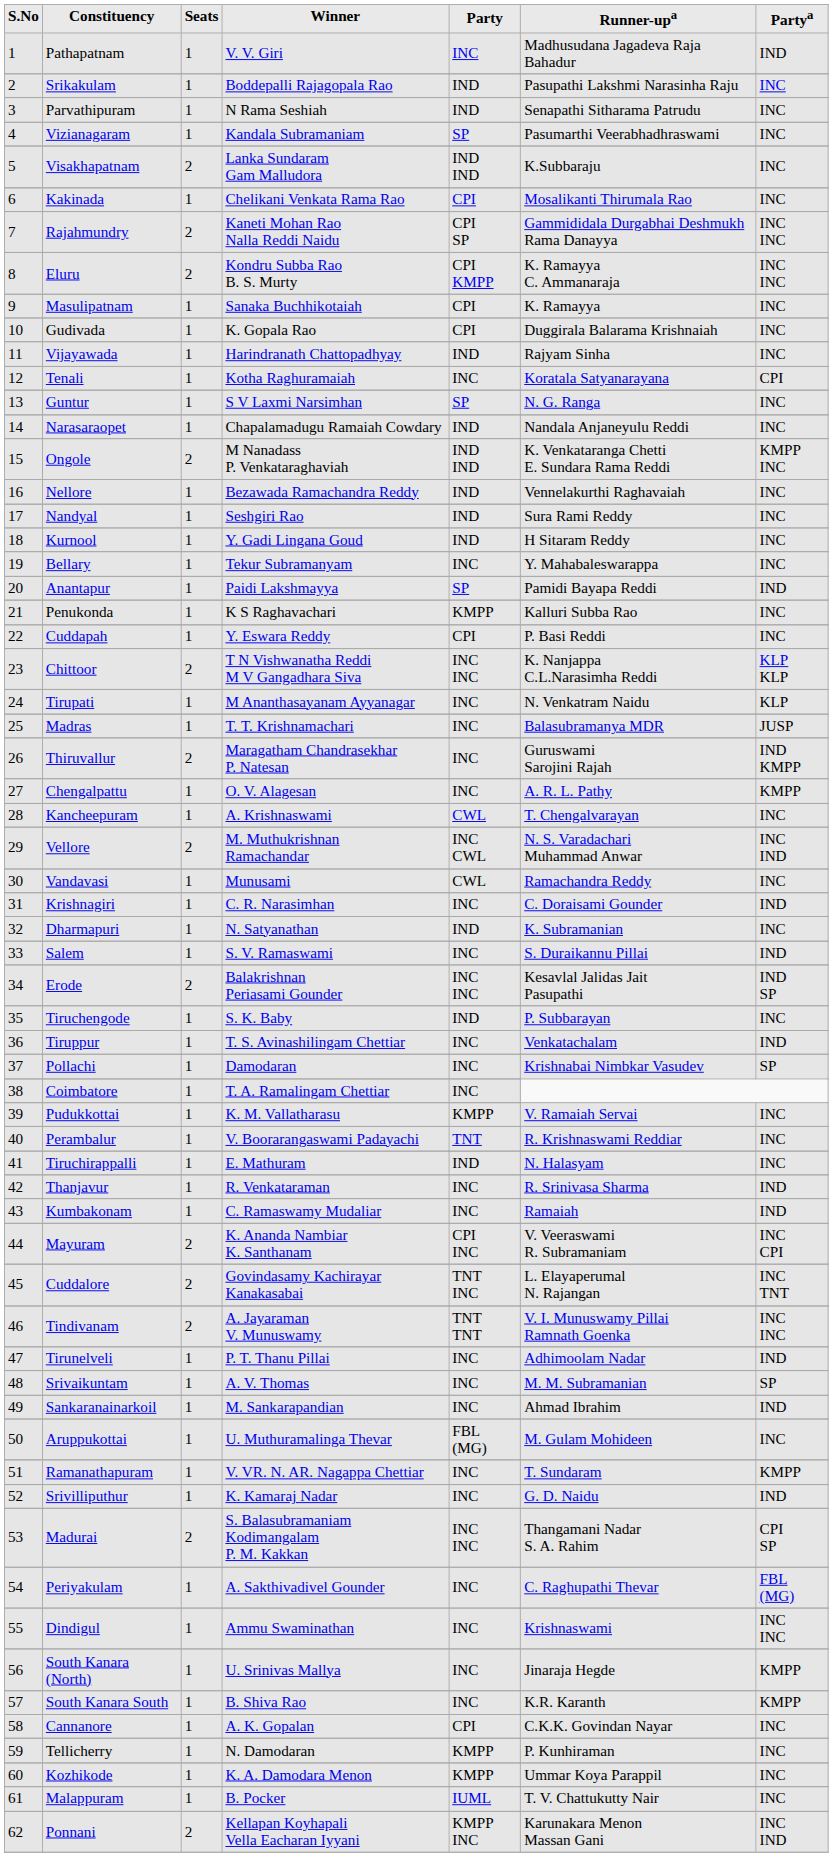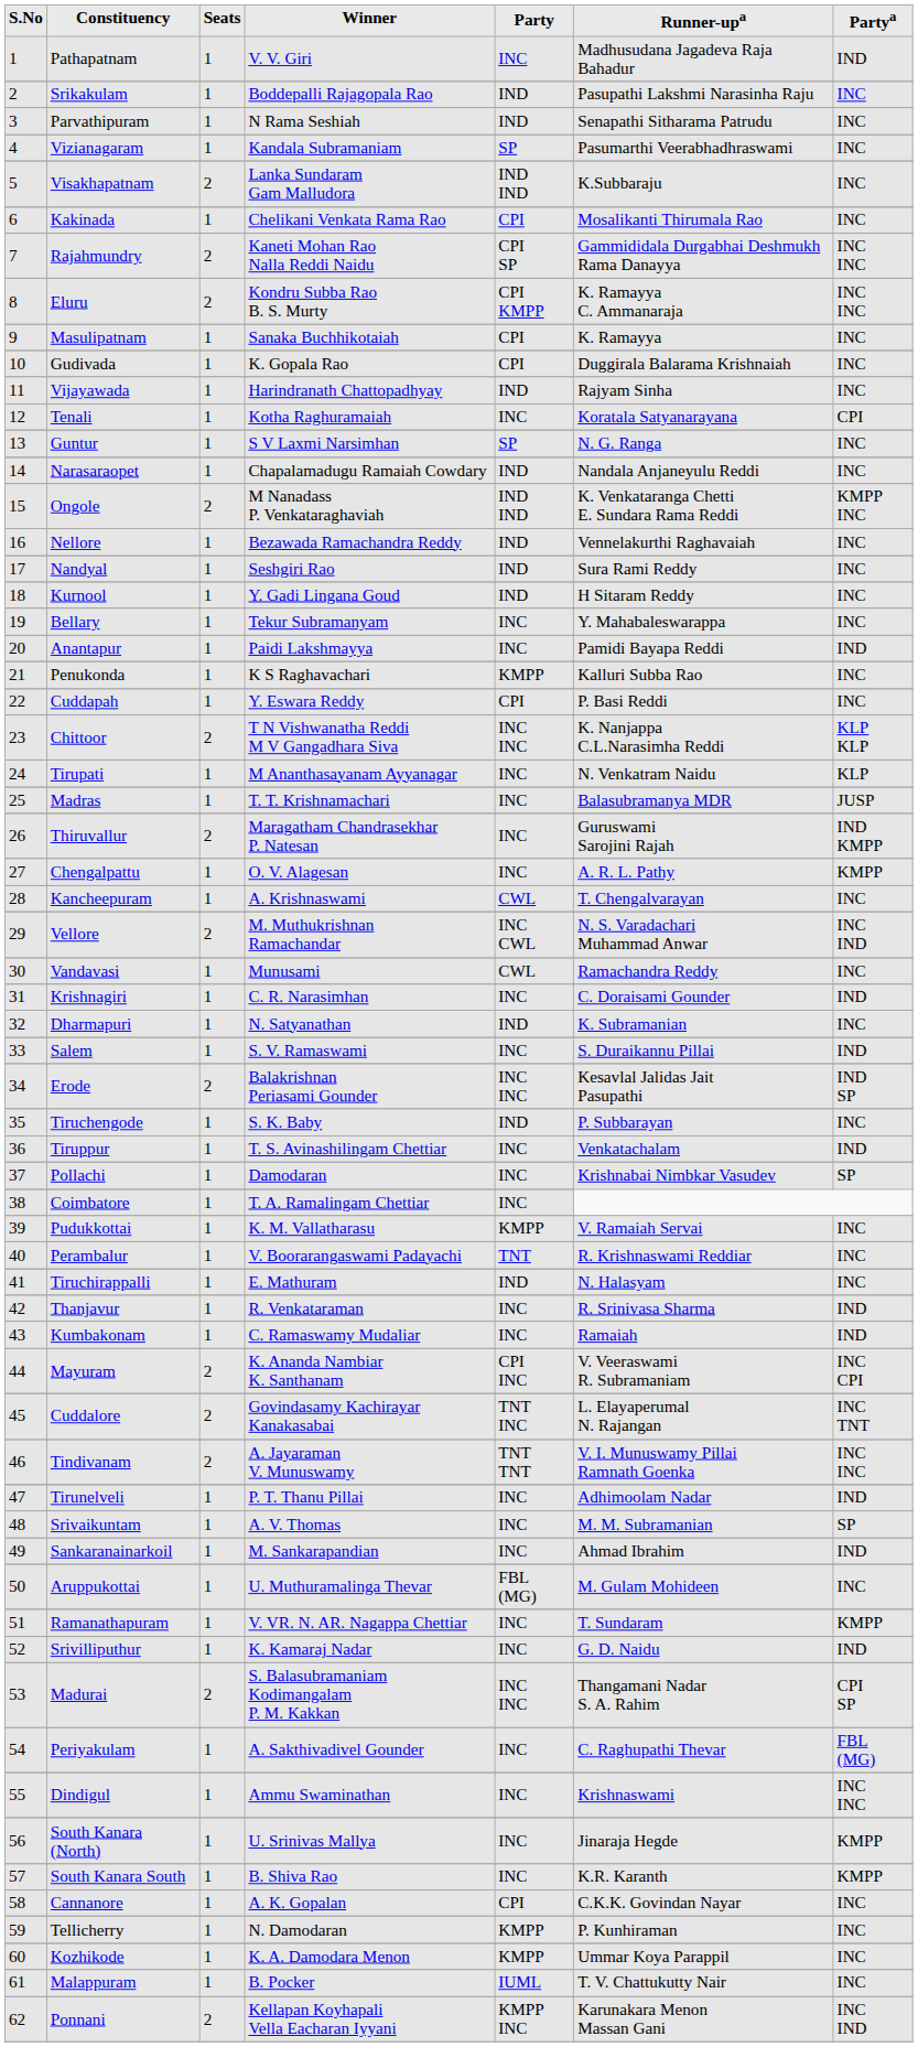Anantapur | Party: SP -> INC
